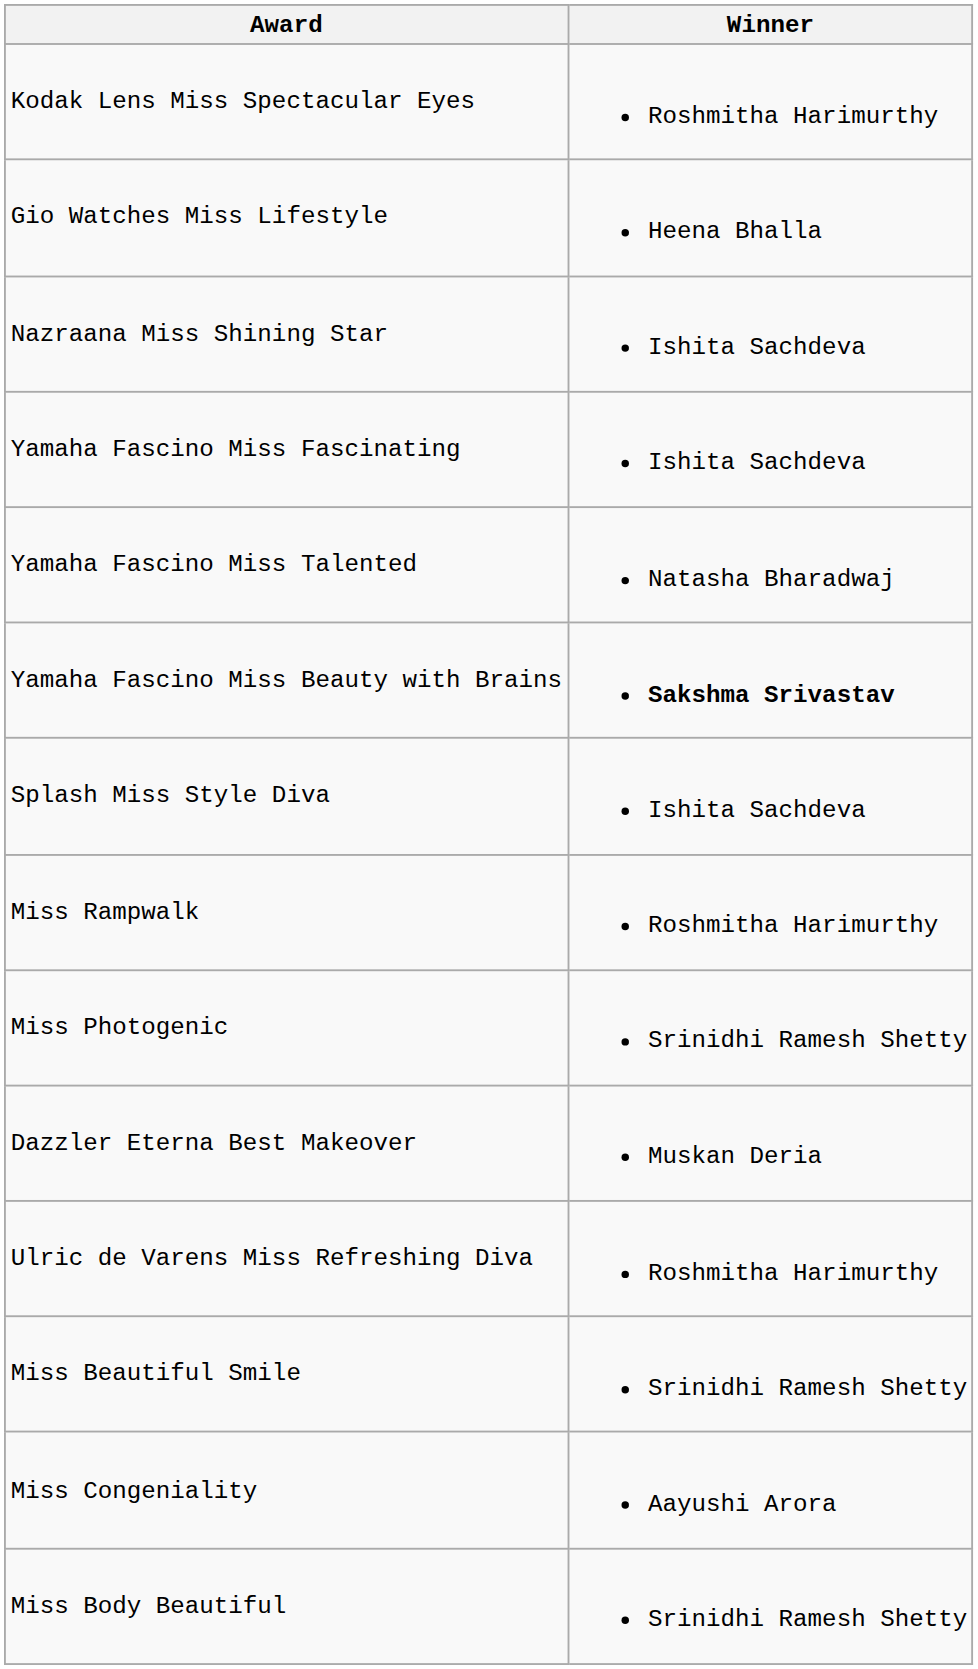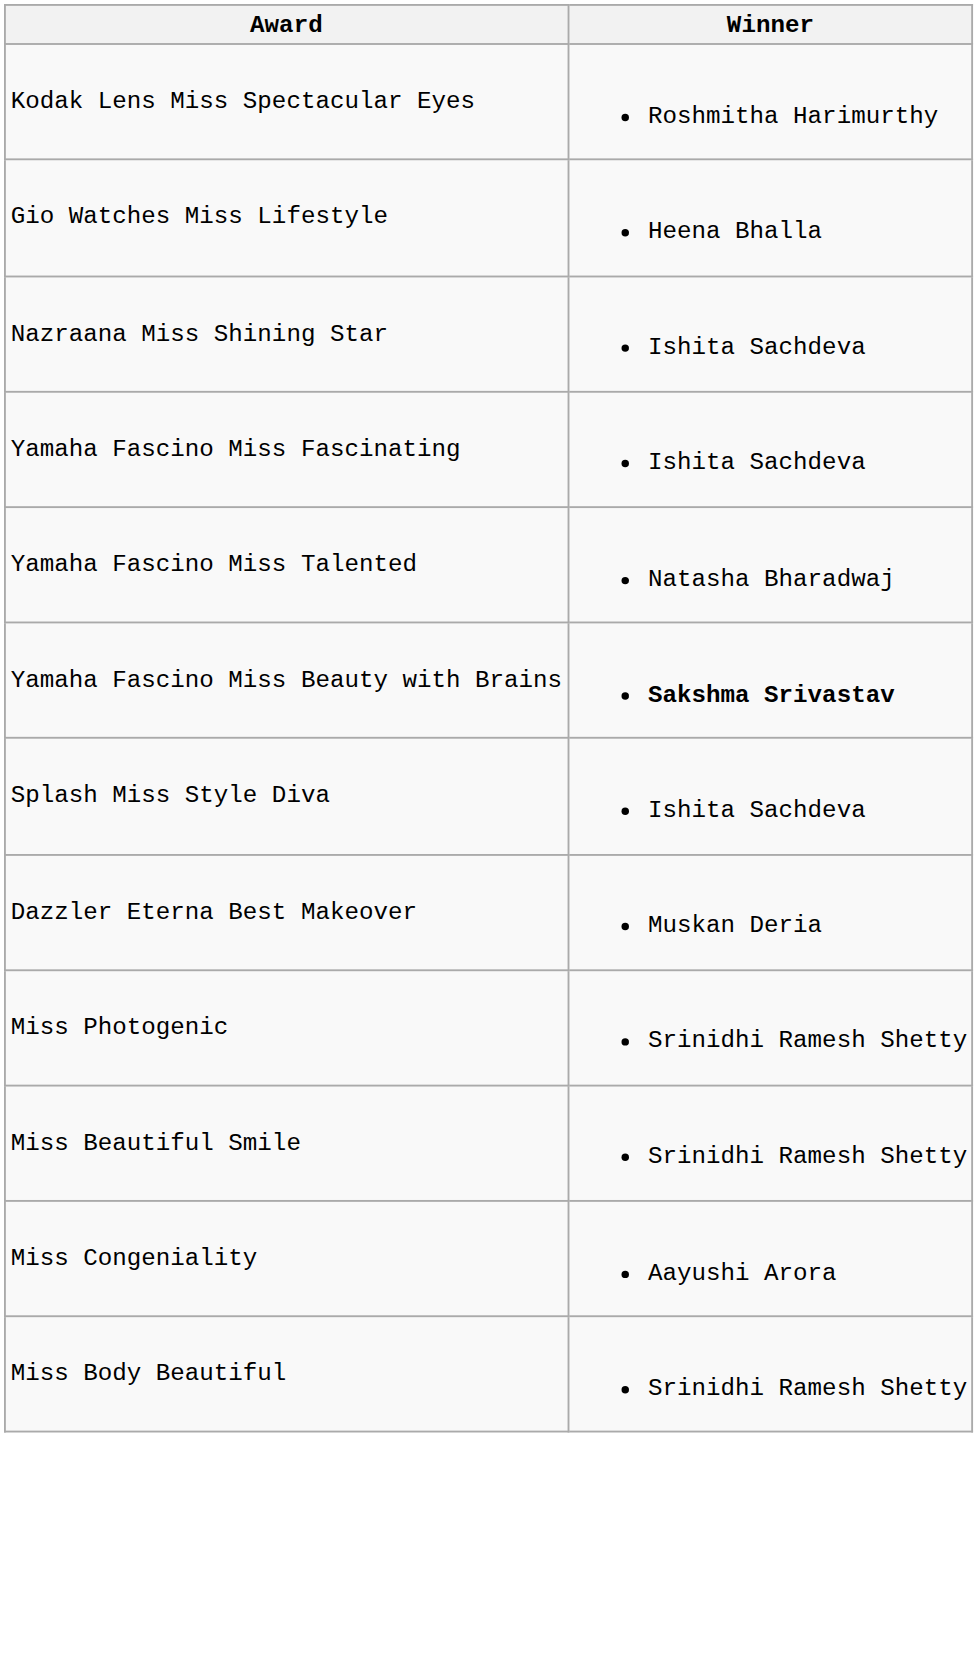- row: Miss Rampwalk | Roshmitha Harimurthy
rows swapped: Miss Photogenic <-> Dazzler Eterna Best Makeover
- row: Ulric de Varens Miss Refreshing Diva | Roshmitha Harimurthy
